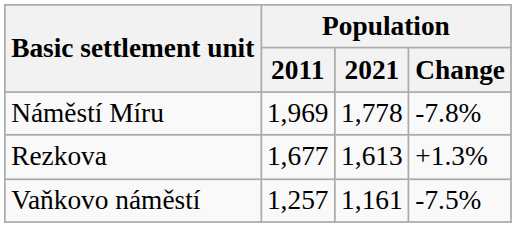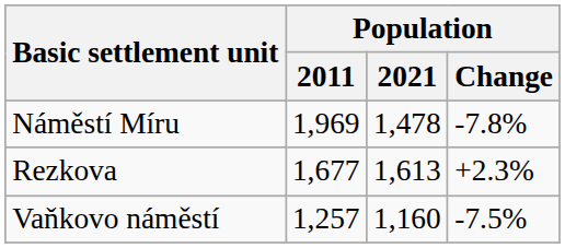Náměstí Míru | Population / 2021: 1,778 -> 1,478
Rezkova | Population / Change: +1.3% -> +2.3%
Vaňkovo náměstí | Population / 2021: 1,161 -> 1,160
